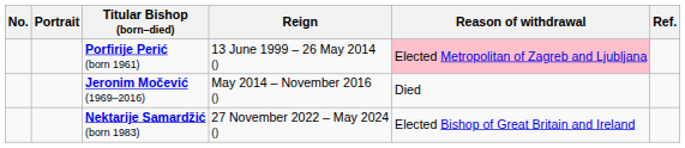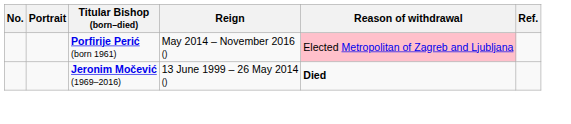Porfirije Perić (born 1961) | Reign: 13 June 1999 – 26 May 2014 () -> May 2014 – November 2016 ()
Jeronim Močević (1969–2016) | Reign: May 2014 – November 2016 () -> 13 June 1999 – 26 May 2014 ()
Jeronim Močević (1969–2016) | Reason of withdrawal: normal -> bold
- row: Nektarije Samardžić (born 1983) | 27 November 2022 – May 2024 () | Elected Bishop of Great Britain and Ireland
